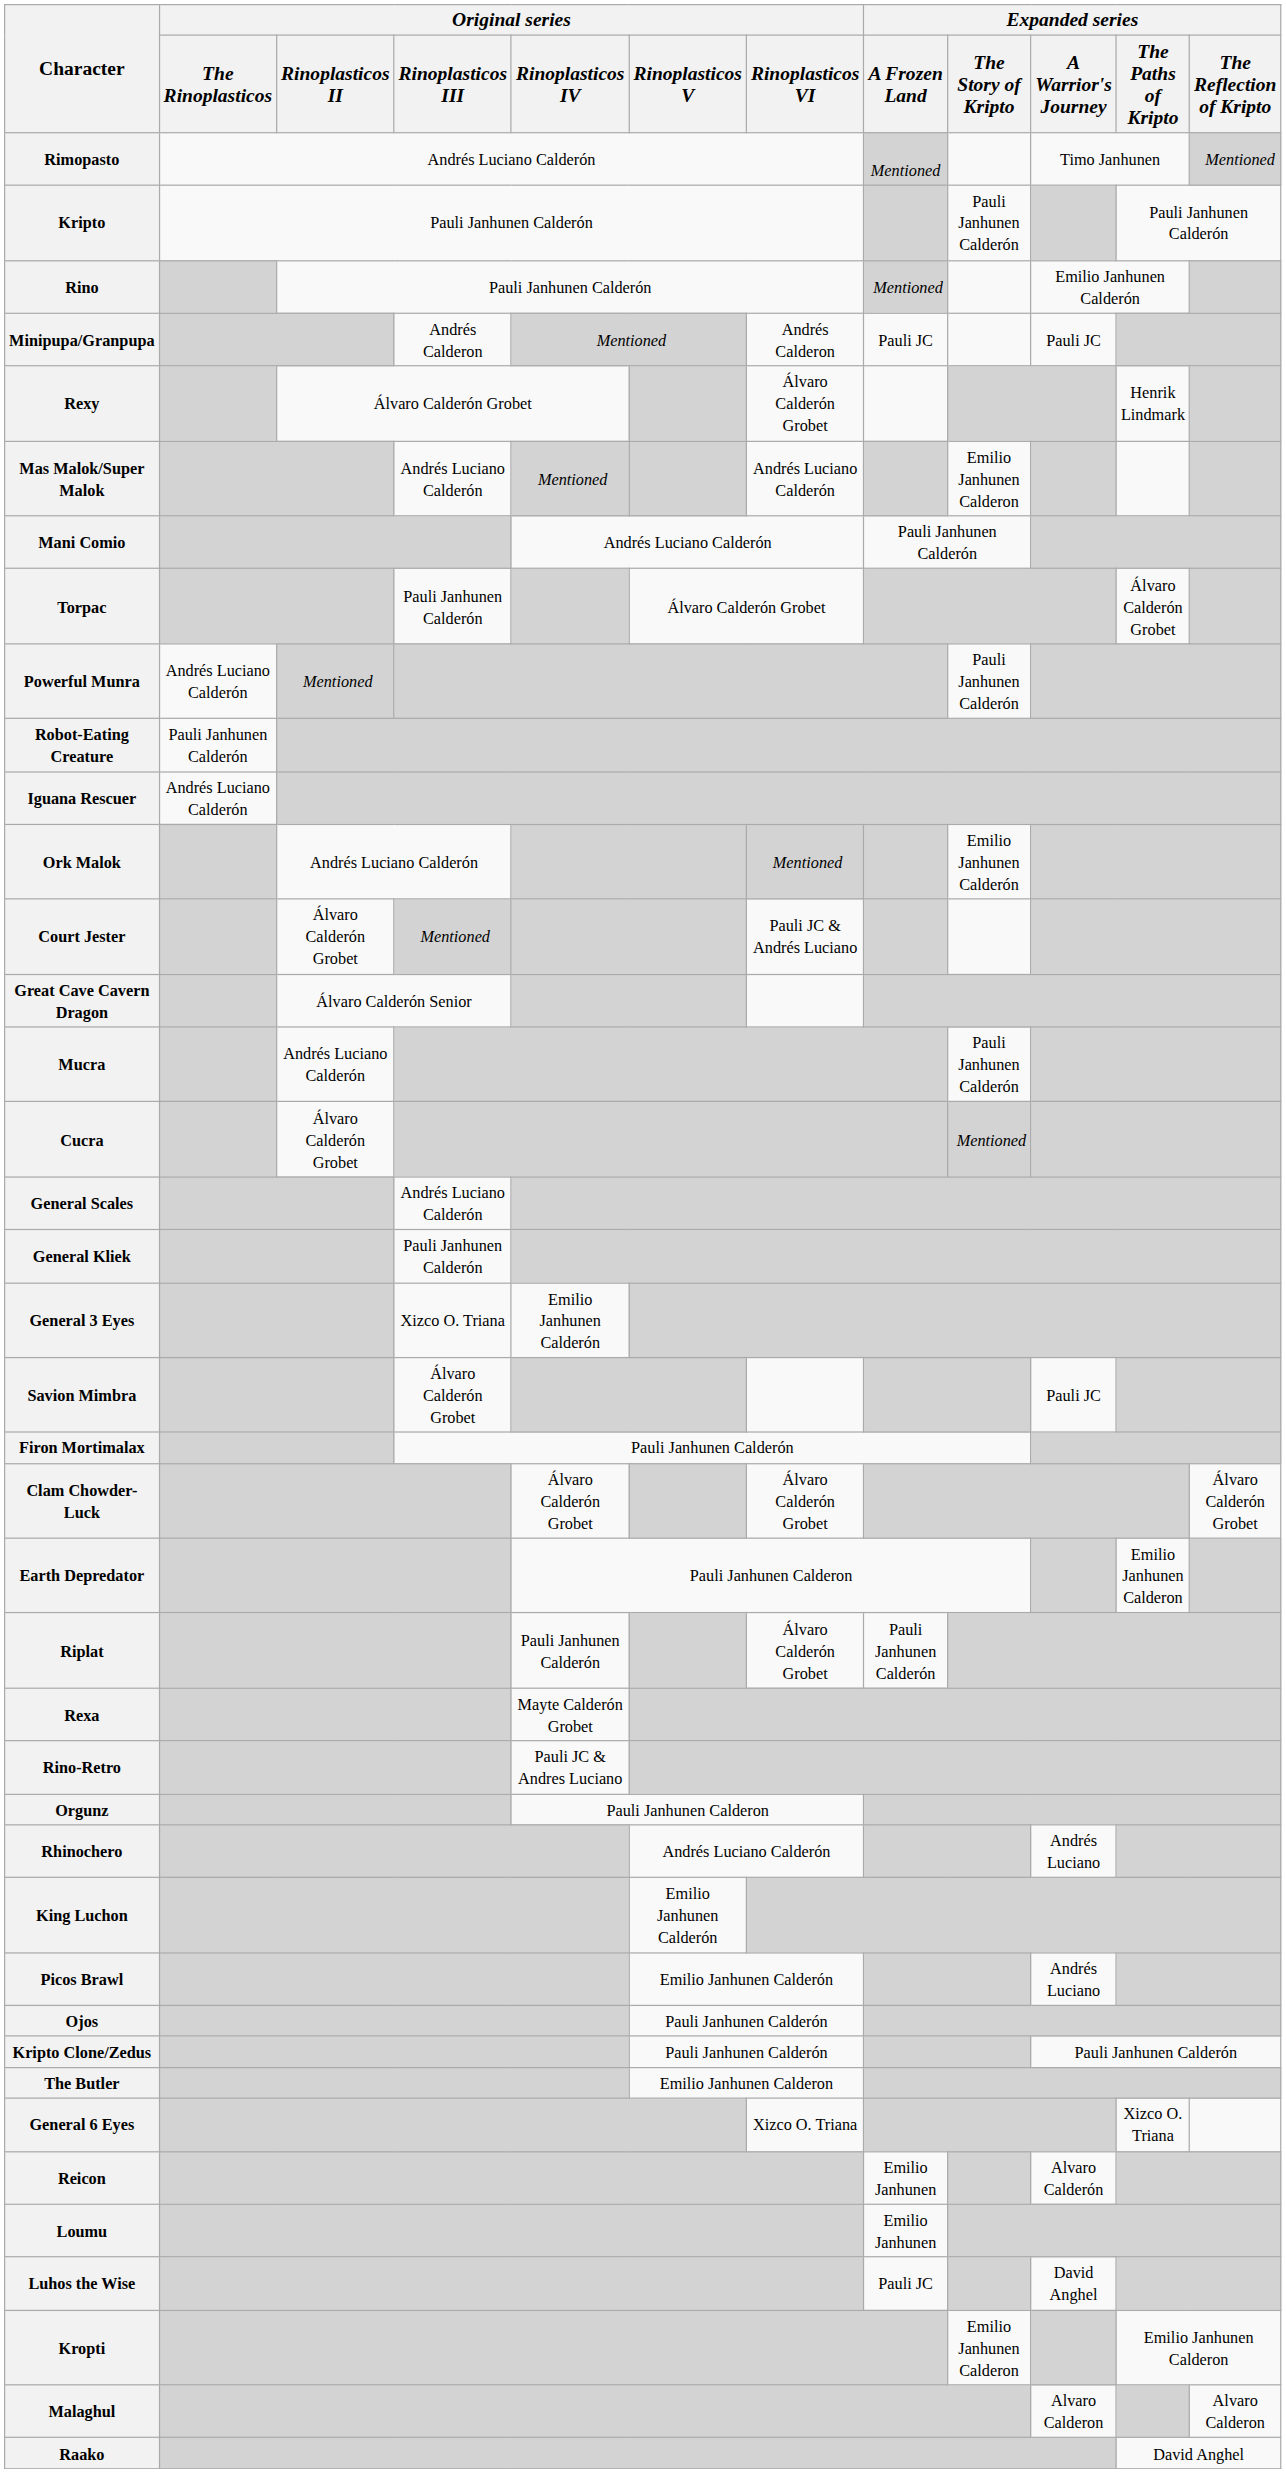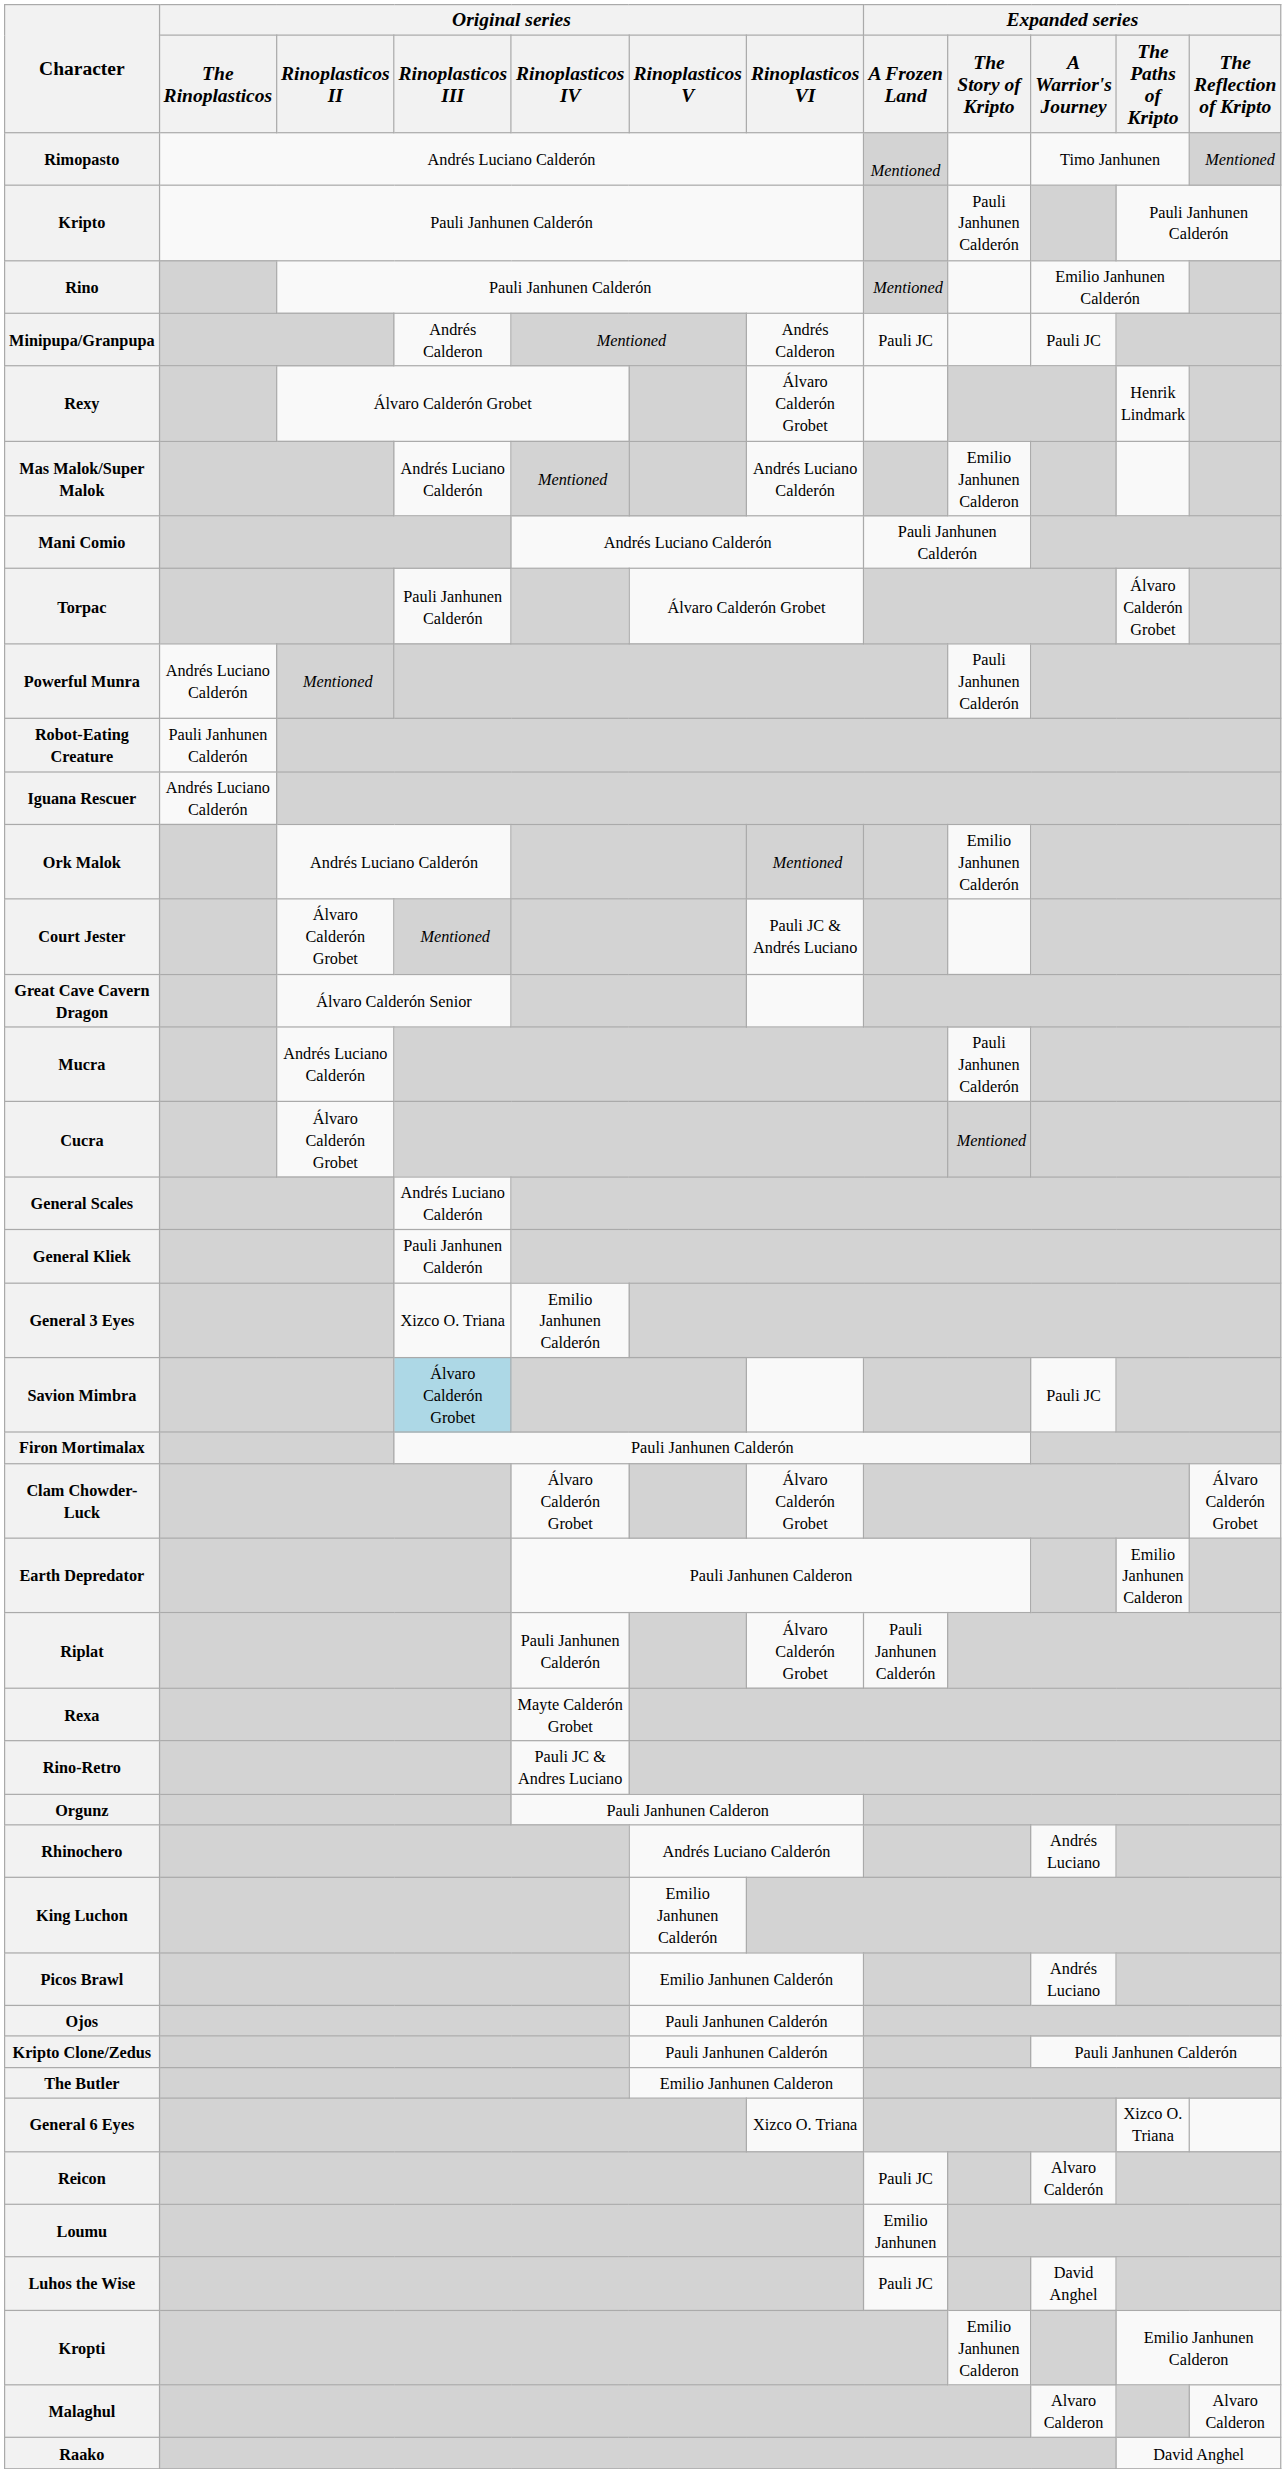Savion Mimbra | Original series / Rinoplasticos III: no background -> lightblue background
Reicon | Expanded series / A Frozen Land: Emilio Janhunen -> Pauli JC
